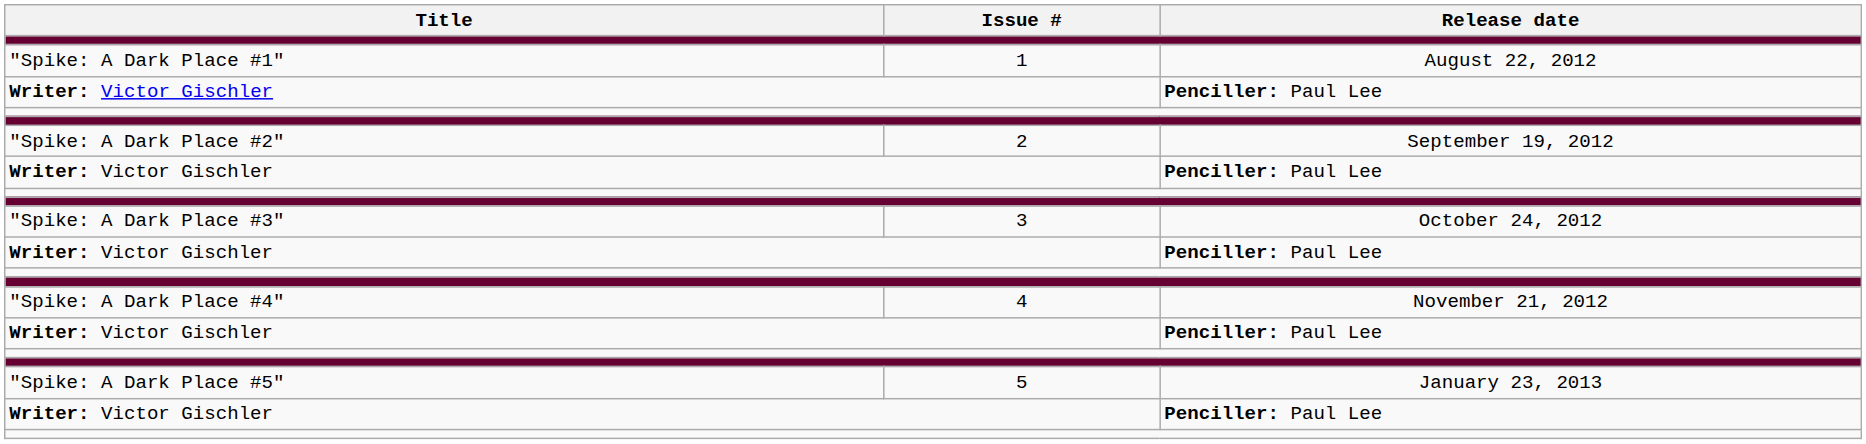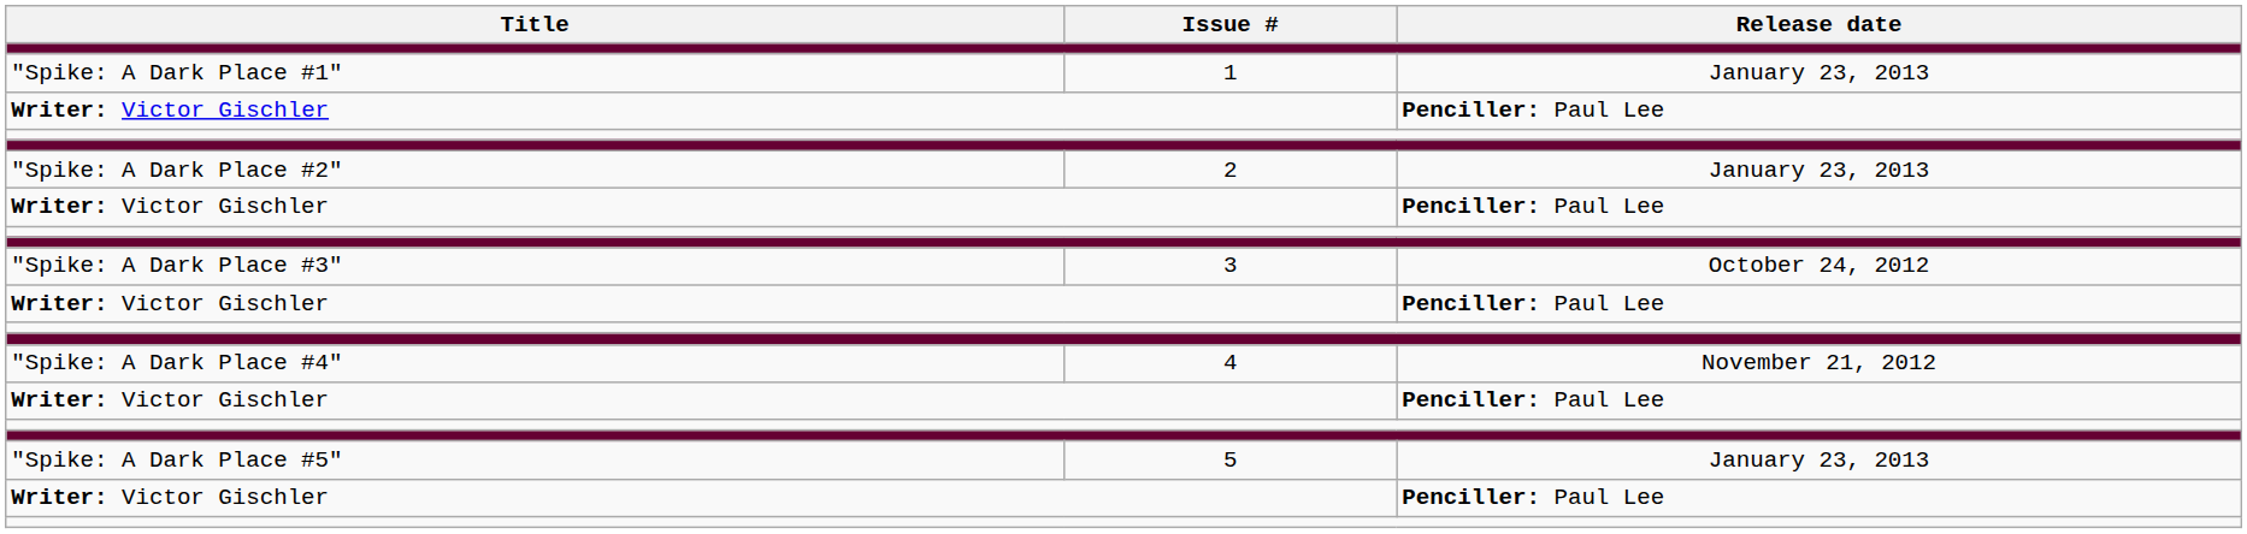"Spike: A Dark Place #1" | Release date: August 22, 2012 -> January 23, 2013
"Spike: A Dark Place #2" | Release date: September 19, 2012 -> January 23, 2013
